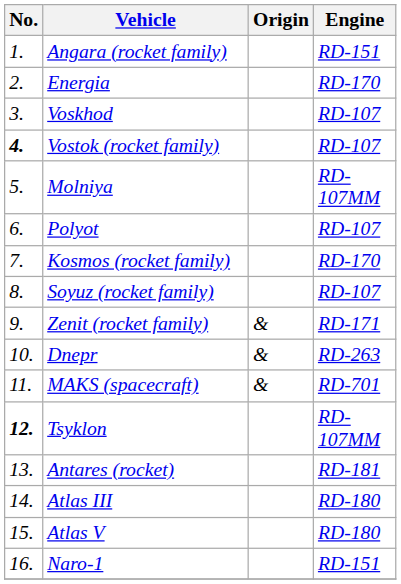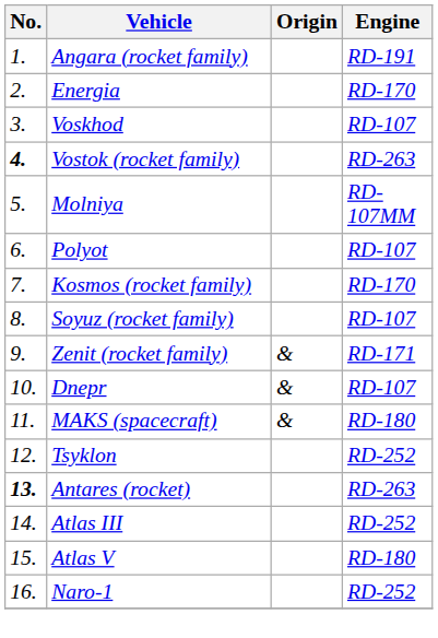Angara (rocket family) | Engine: RD-151 -> RD-191
Vostok (rocket family) | Engine: RD-107 -> RD-263
Dnepr | Engine: RD-263 -> RD-107
MAKS (spacecraft) | Engine: RD-701 -> RD-180
Tsyklon | No.: bold -> normal
Tsyklon | Engine: RD-107ММ -> RD-252
Antares (rocket) | No.: normal -> bold
Antares (rocket) | Engine: RD-181 -> RD-263
Atlas III | Engine: RD-180 -> RD-252
Naro-1 | Engine: RD-151 -> RD-252
